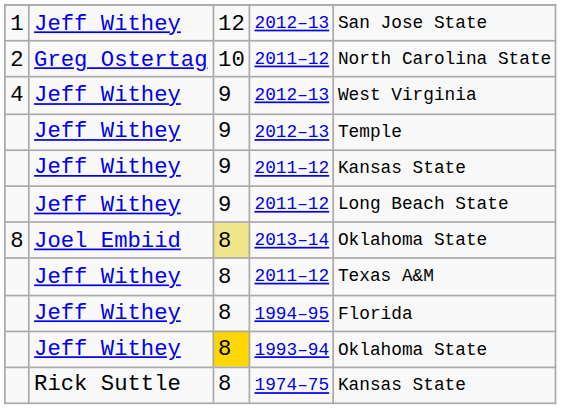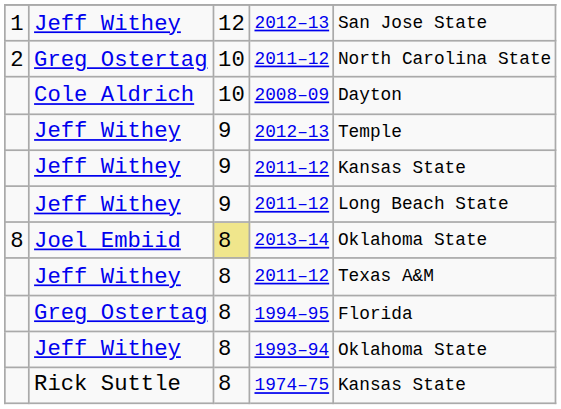+ row: Cole Aldrich | 10 | 2008–09 | Dayton
- row: 4 | Jeff Withey | 9 | 2012–13 | West Virginia
1994–95 | column 2: Jeff Withey -> Greg Ostertag
1993–94 | column 3: gold background -> no background
